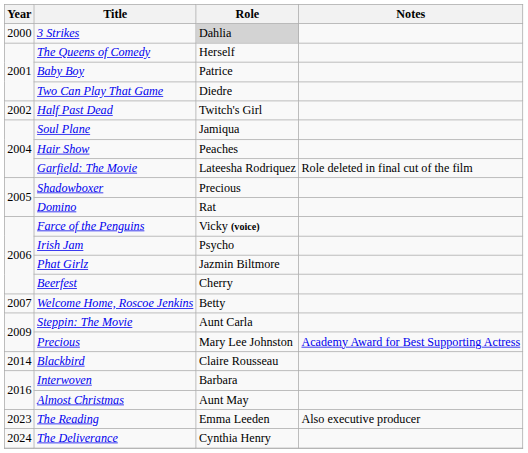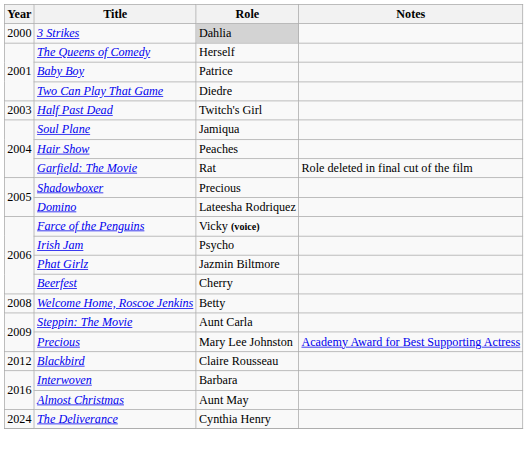Half Past Dead | Year: 2002 -> 2003
Garfield: The Movie | Role: Lateesha Rodriquez -> Rat
Domino | Role: Rat -> Lateesha Rodriquez
Welcome Home, Roscoe Jenkins | Year: 2007 -> 2008
Blackbird | Year: 2014 -> 2012
- row: 2023 | The Reading | Emma Leeden | Also executive producer
